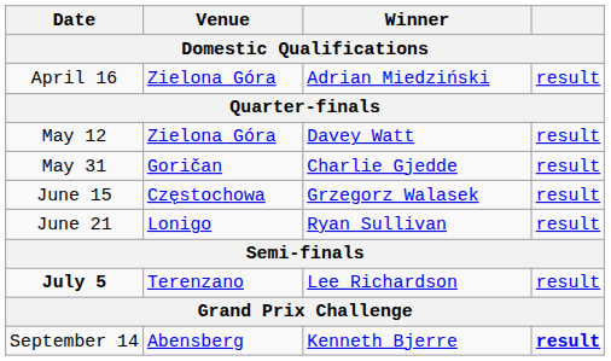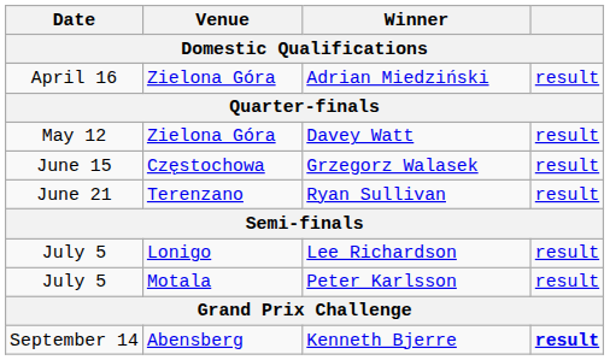- row: May 31 | Goričan | Charlie Gjedde | result
Ryan Sullivan | Venue: Lonigo -> Terenzano
Lee Richardson | Date: bold -> normal
Lee Richardson | Venue: Terenzano -> Lonigo
+ row: July 5 | Motala | Peter Karlsson | result
